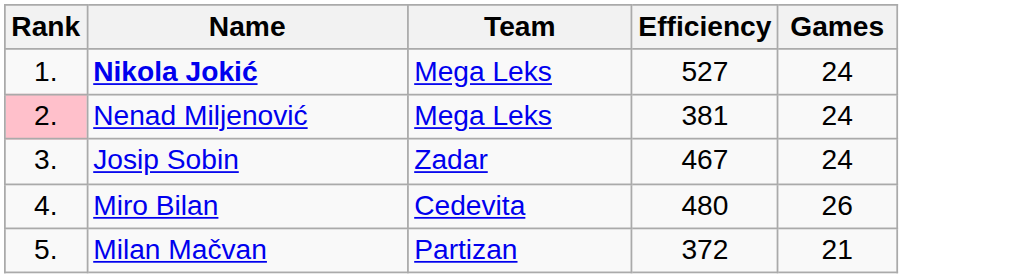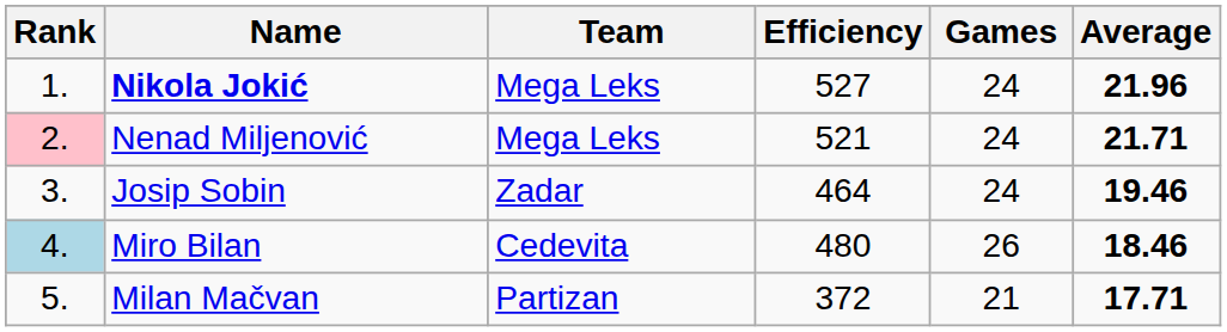+ column: Average | 21.96 | 21.71 | 19.46 | 18.46 | 17.71
Nenad Miljenović | Efficiency: 381 -> 521
Josip Sobin | Efficiency: 467 -> 464
Miro Bilan | Rank: no background -> lightblue background
